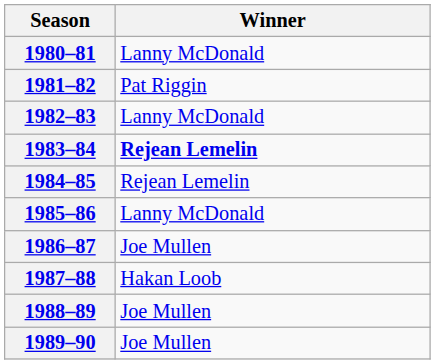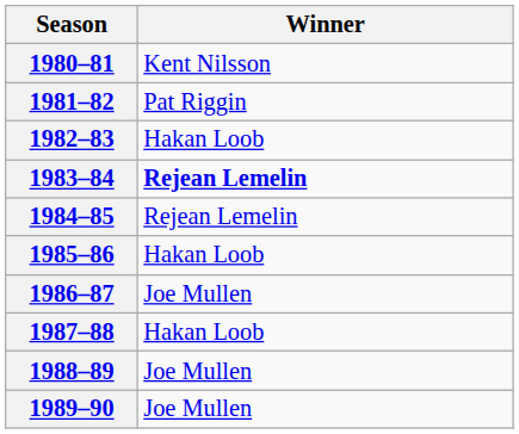1980–81 | Winner: Lanny McDonald -> Kent Nilsson
1982–83 | Winner: Lanny McDonald -> Hakan Loob
1985–86 | Winner: Lanny McDonald -> Hakan Loob
